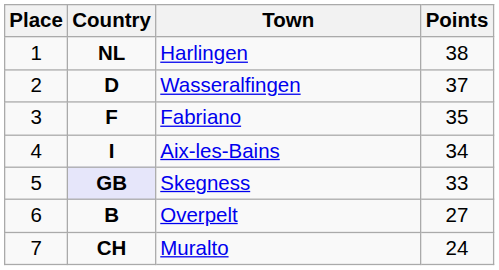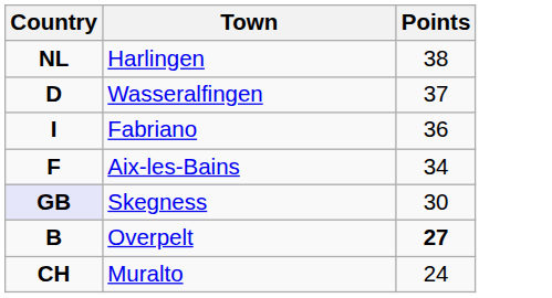- column: Place | 1 | 2 | 3 | 4 | 5 | 6 | 7
Fabriano | Country: F -> I
Fabriano | Points: 35 -> 36
Aix-les-Bains | Country: I -> F
Skegness | Points: 33 -> 30
Overpelt | Points: normal -> bold
